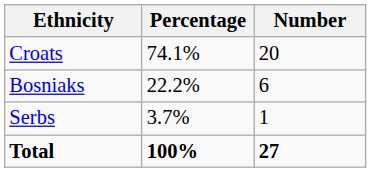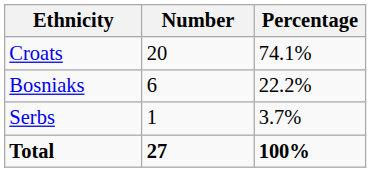columns swapped: Number <-> Percentage
